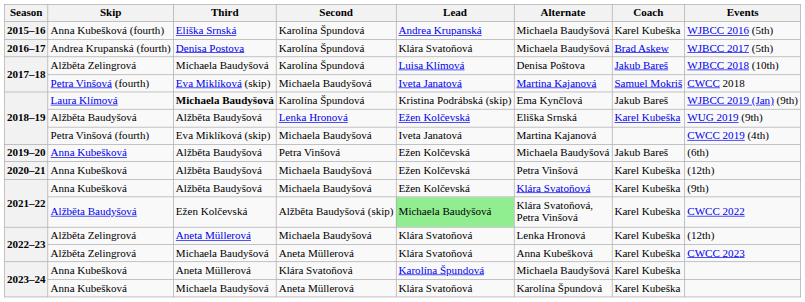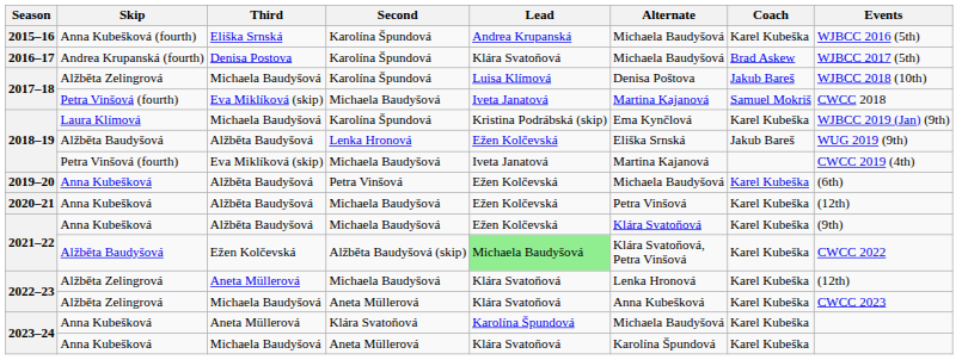2018–19 / Karolína Špundová | Third: bold -> normal
2018–19 / Karolína Špundová | Coach: Jakub Bareš -> Karel Kubeška
2018–19 / Lenka Hronová | Coach: Karel Kubeška -> Jakub Bareš
2019–20 | Coach: Jakub Bareš -> Karel Kubeška
